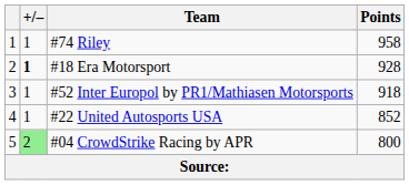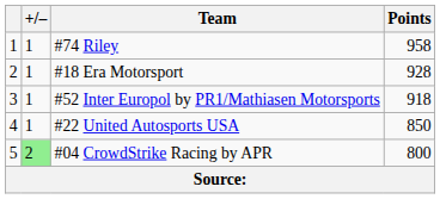#18 Era Motorsport | +/–: bold -> normal
#22 United Autosports USA | Points: 852 -> 850
